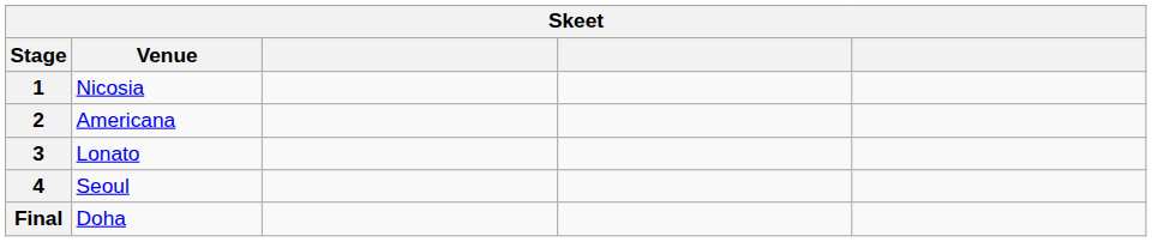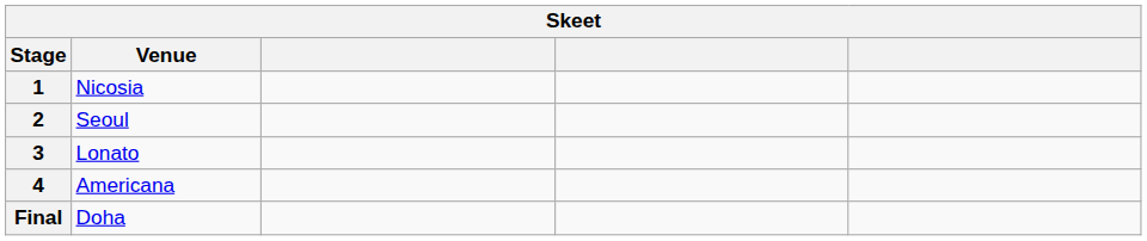2 | Venue: Americana -> Seoul
4 | Venue: Seoul -> Americana
